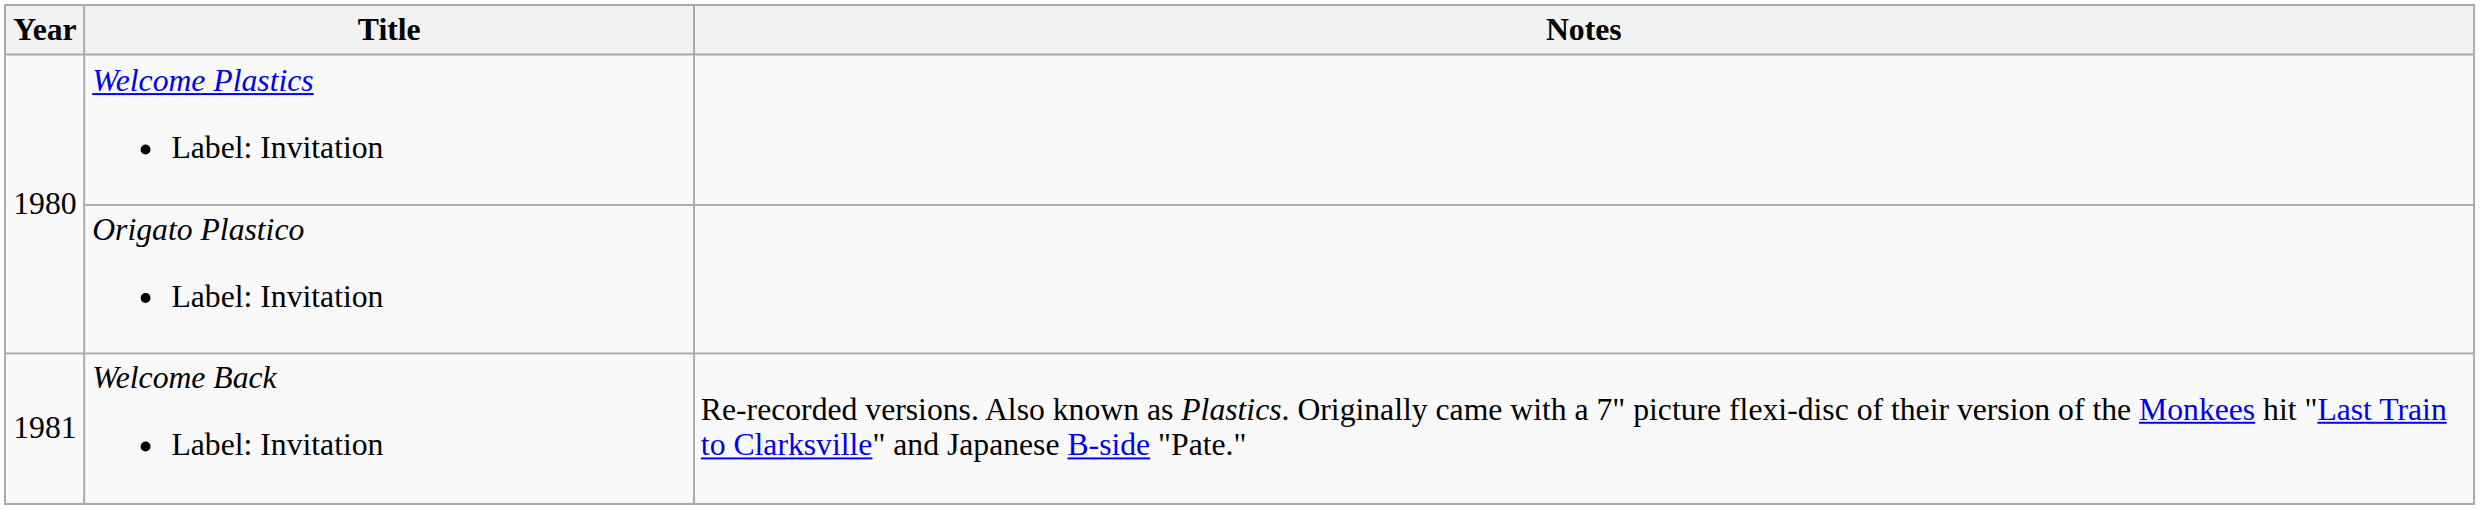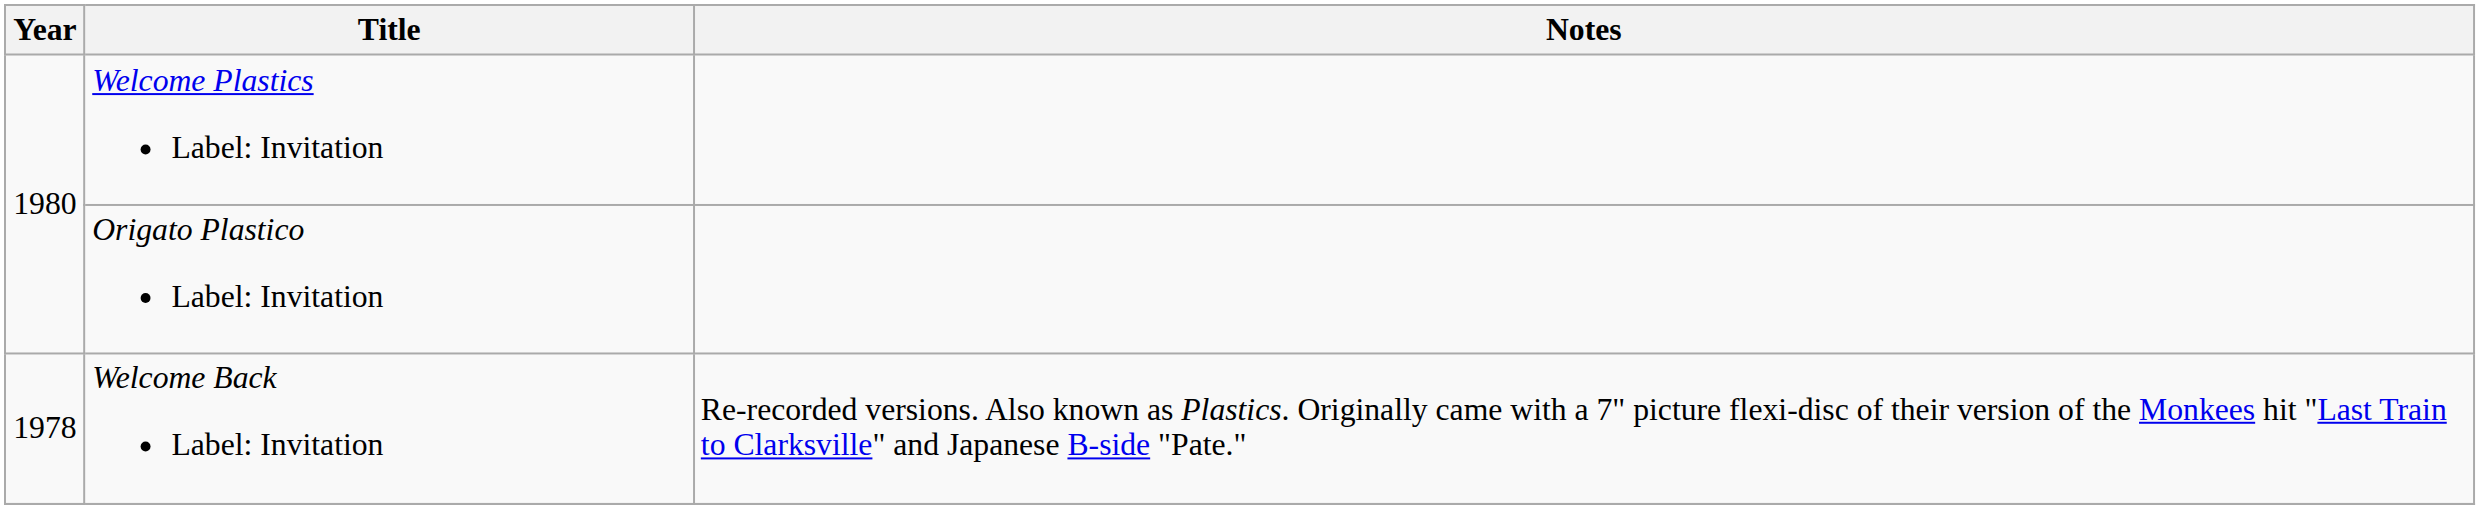Welcome Back Label: Invitation | Year: 1981 -> 1978
